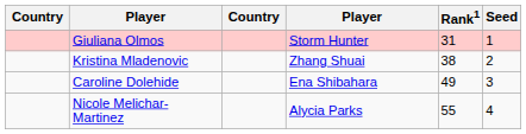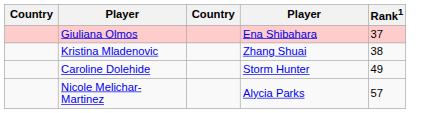- column: Seed | 1 | 2 | 3 | 4
Giuliana Olmos | column 4: Storm Hunter -> Ena Shibahara
Giuliana Olmos | Rank1: 31 -> 37
Caroline Dolehide | column 4: Ena Shibahara -> Storm Hunter
Nicole Melichar-Martinez | Rank1: 55 -> 57
